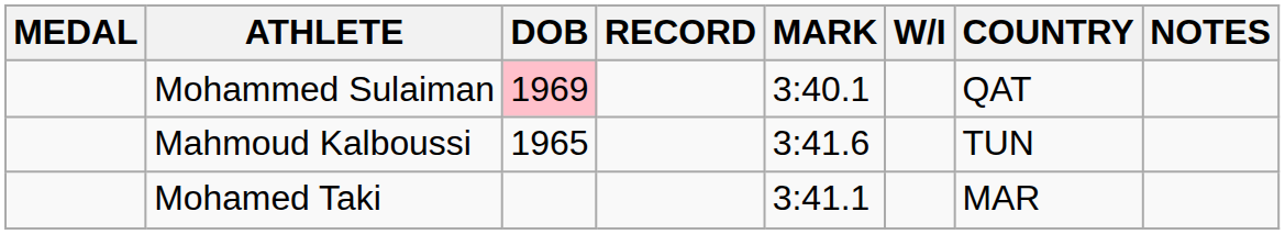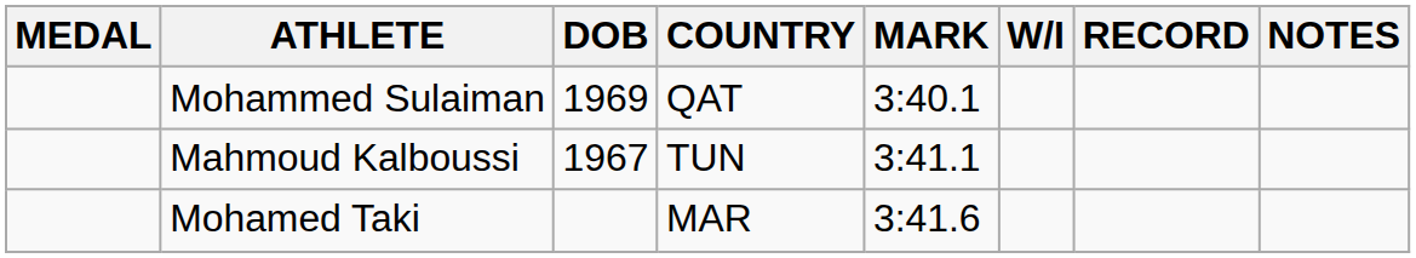columns swapped: COUNTRY <-> RECORD
Mohammed Sulaiman | DOB: pink background -> no background
Mahmoud Kalboussi | DOB: 1965 -> 1967
Mahmoud Kalboussi | MARK: 3:41.6 -> 3:41.1
Mohamed Taki | MARK: 3:41.1 -> 3:41.6
